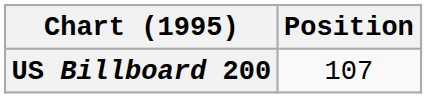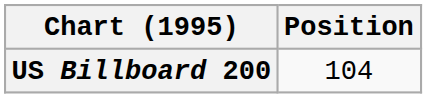US Billboard 200 | Position: 107 -> 104
